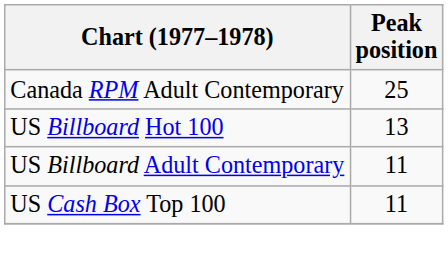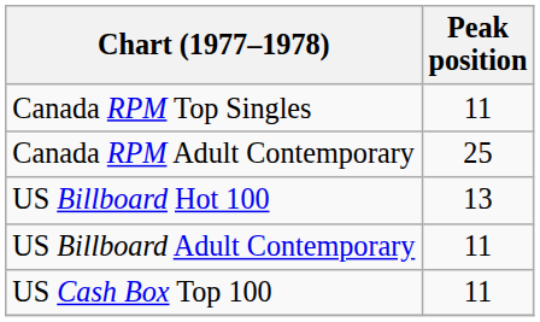+ row: Canada RPM Top Singles | 11
